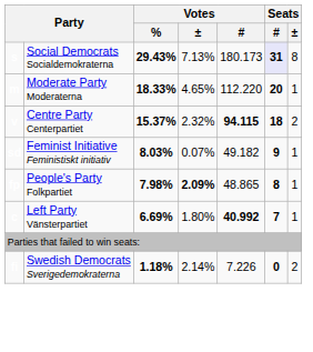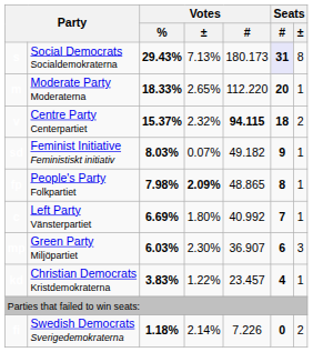m | Votes / ±: 4.65% -> 2.65%
c | Votes / #: bold -> normal
+ row: mp | Green Party Miljöpartiet | 6.03% | 2.30% | 36.907 | 6 | 3
+ row: kd | Christian Democrats Kristdemokraterna | 3.83% | 1.22% | 23.457 | 4 | 1
